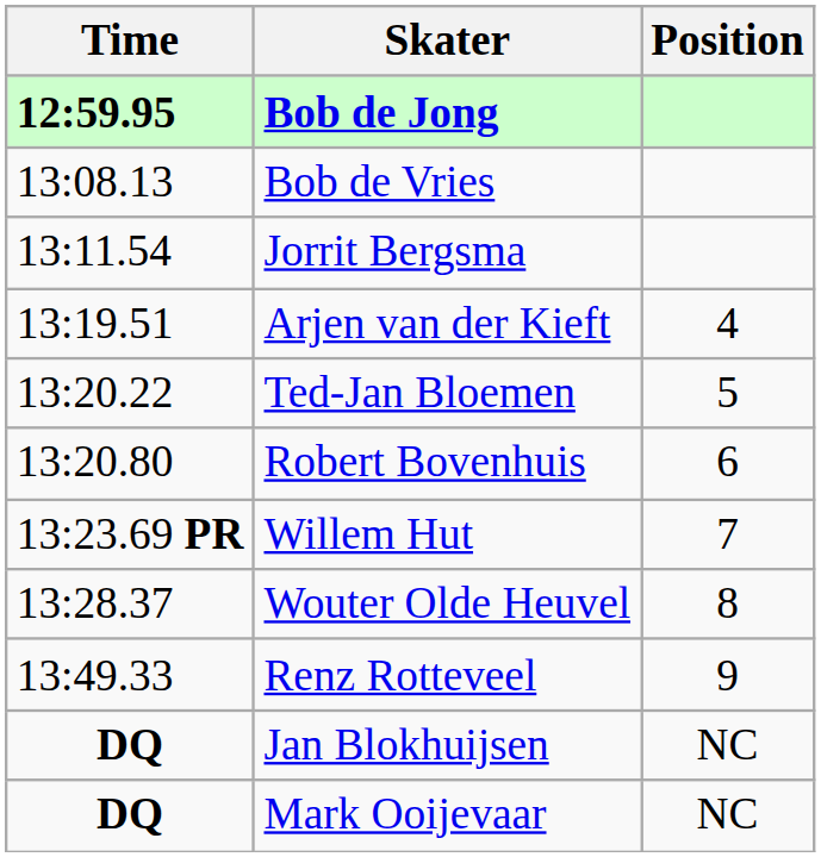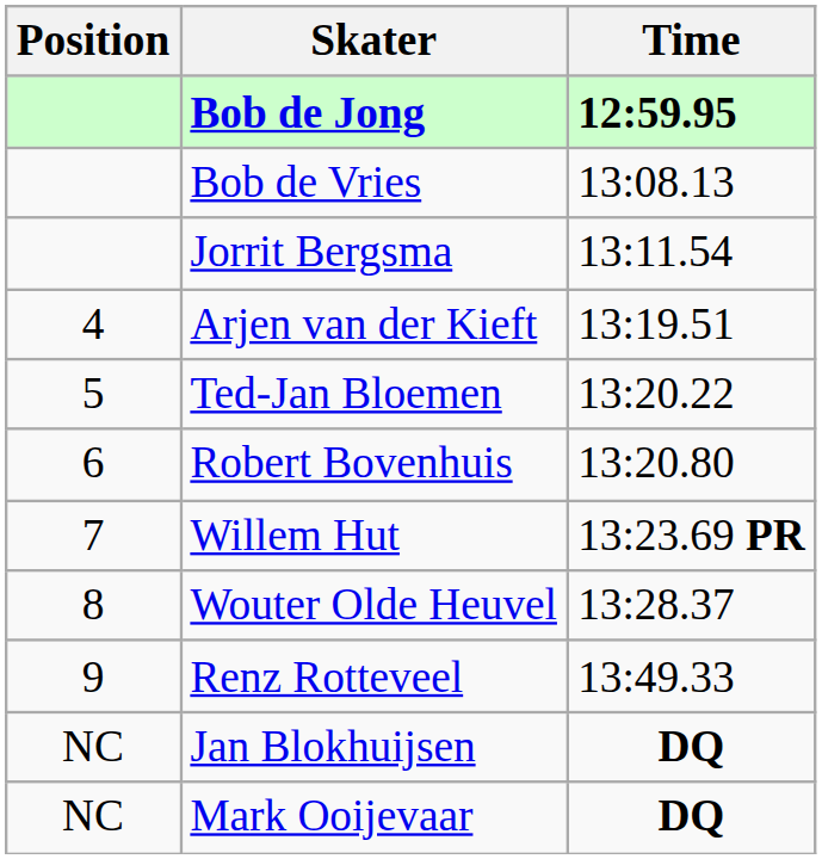columns swapped: Position <-> Time
